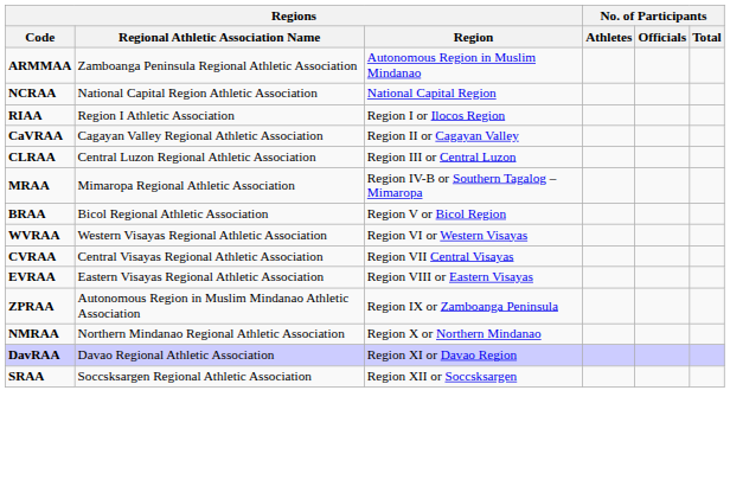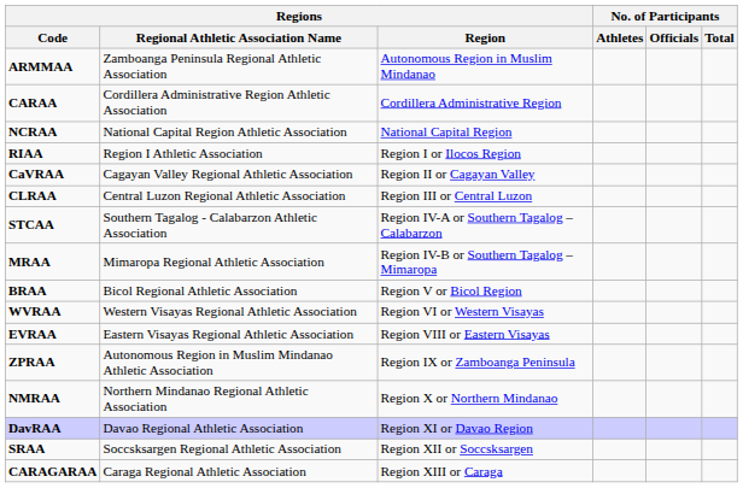+ row: CARAA | Cordillera Administrative Region Athletic Association | Cordillera Administrative Region
+ row: STCAA | Southern Tagalog - Calabarzon Athletic Association | Region IV-A or Southern Tagalog – Calabarzon
- row: CVRAA | Central Visayas Regional Athletic Association | Region VII Central Visayas
+ row: CARAGARAA | Caraga Regional Athletic Association | Region XIII or Caraga
